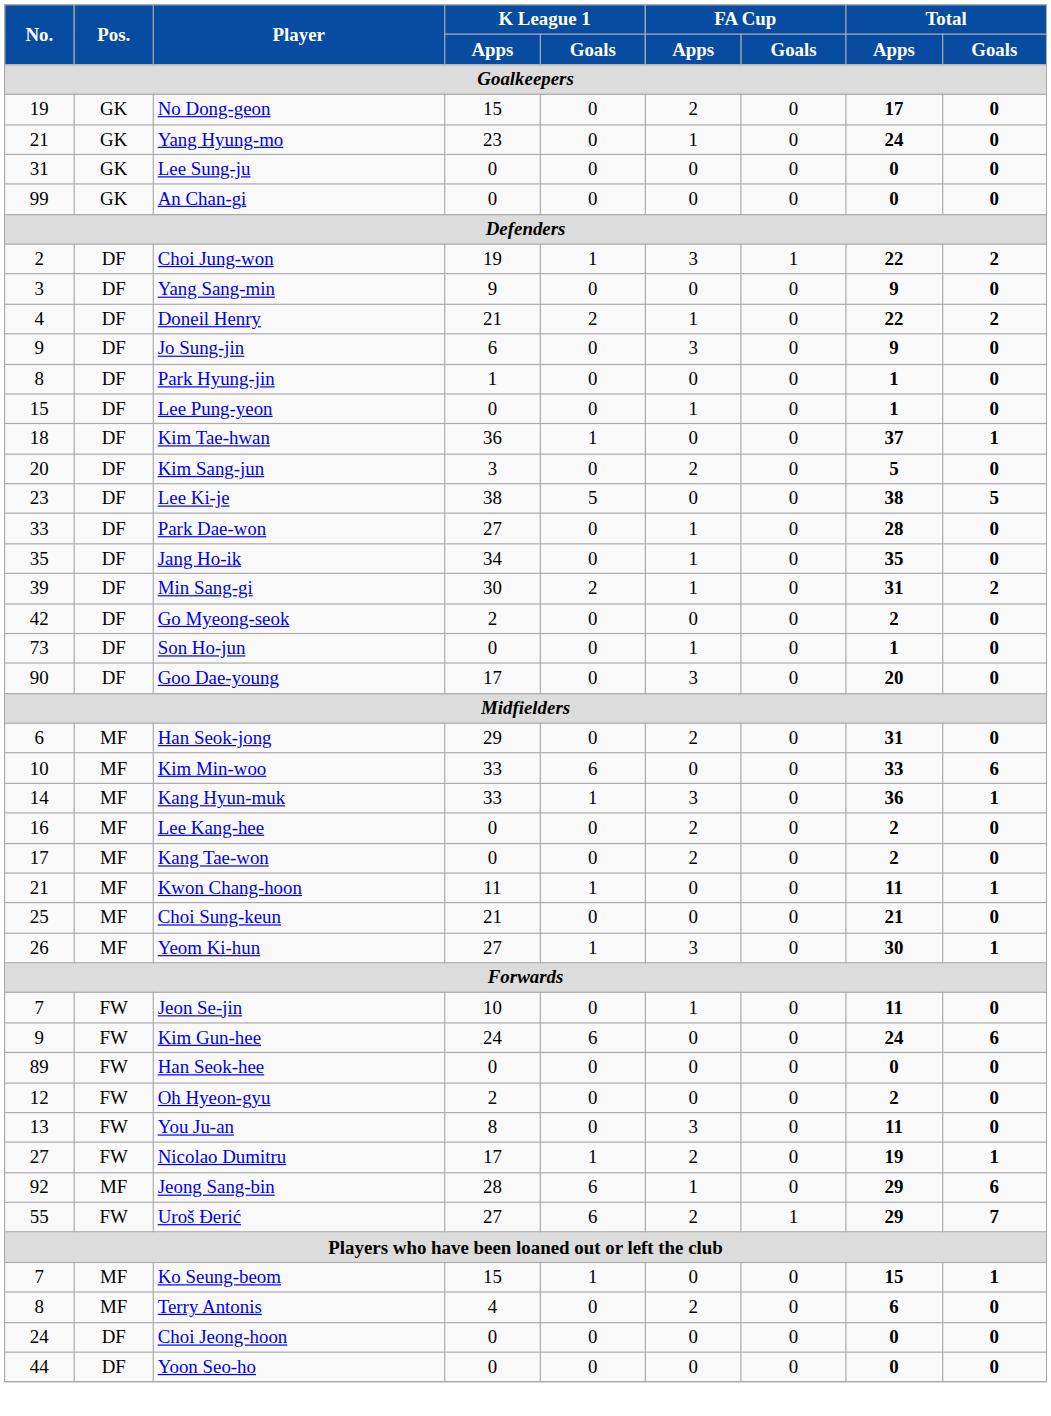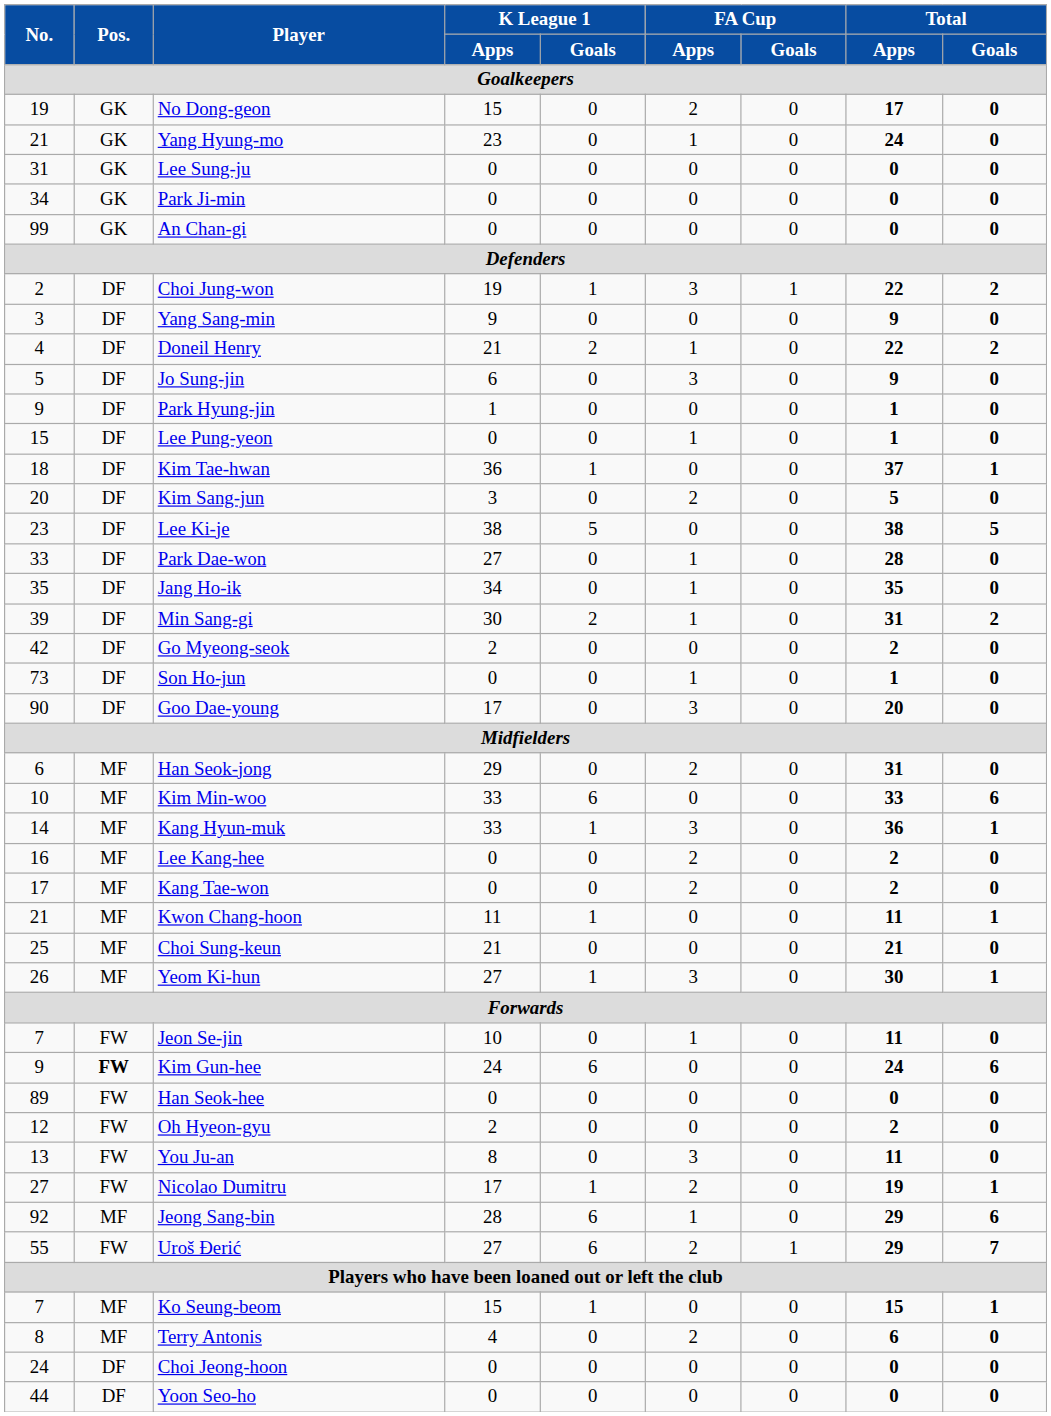+ row: 34 | GK | Park Ji-min | 0 | 0 | 0 | 0 | 0 | 0
Jo Sung-jin | No.: 9 -> 5
Park Hyung-jin | No.: 8 -> 9
Kim Gun-hee | Pos.: normal -> bold
